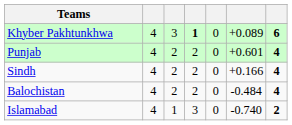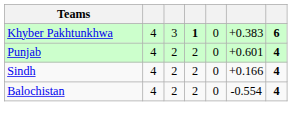Khyber Pakhtunkhwa | column 6: +0.089 -> +0.383
Balochistan | column 6: -0.484 -> -0.554
- row: Islamabad | 4 | 1 | 3 | 0 | -0.740 | 2
